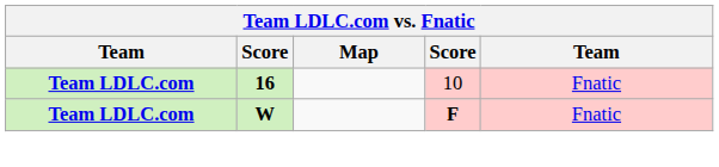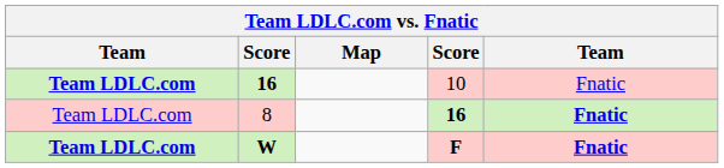+ row: Team LDLC.com | 8 | 16 | Fnatic
W | column 5: normal -> bold
